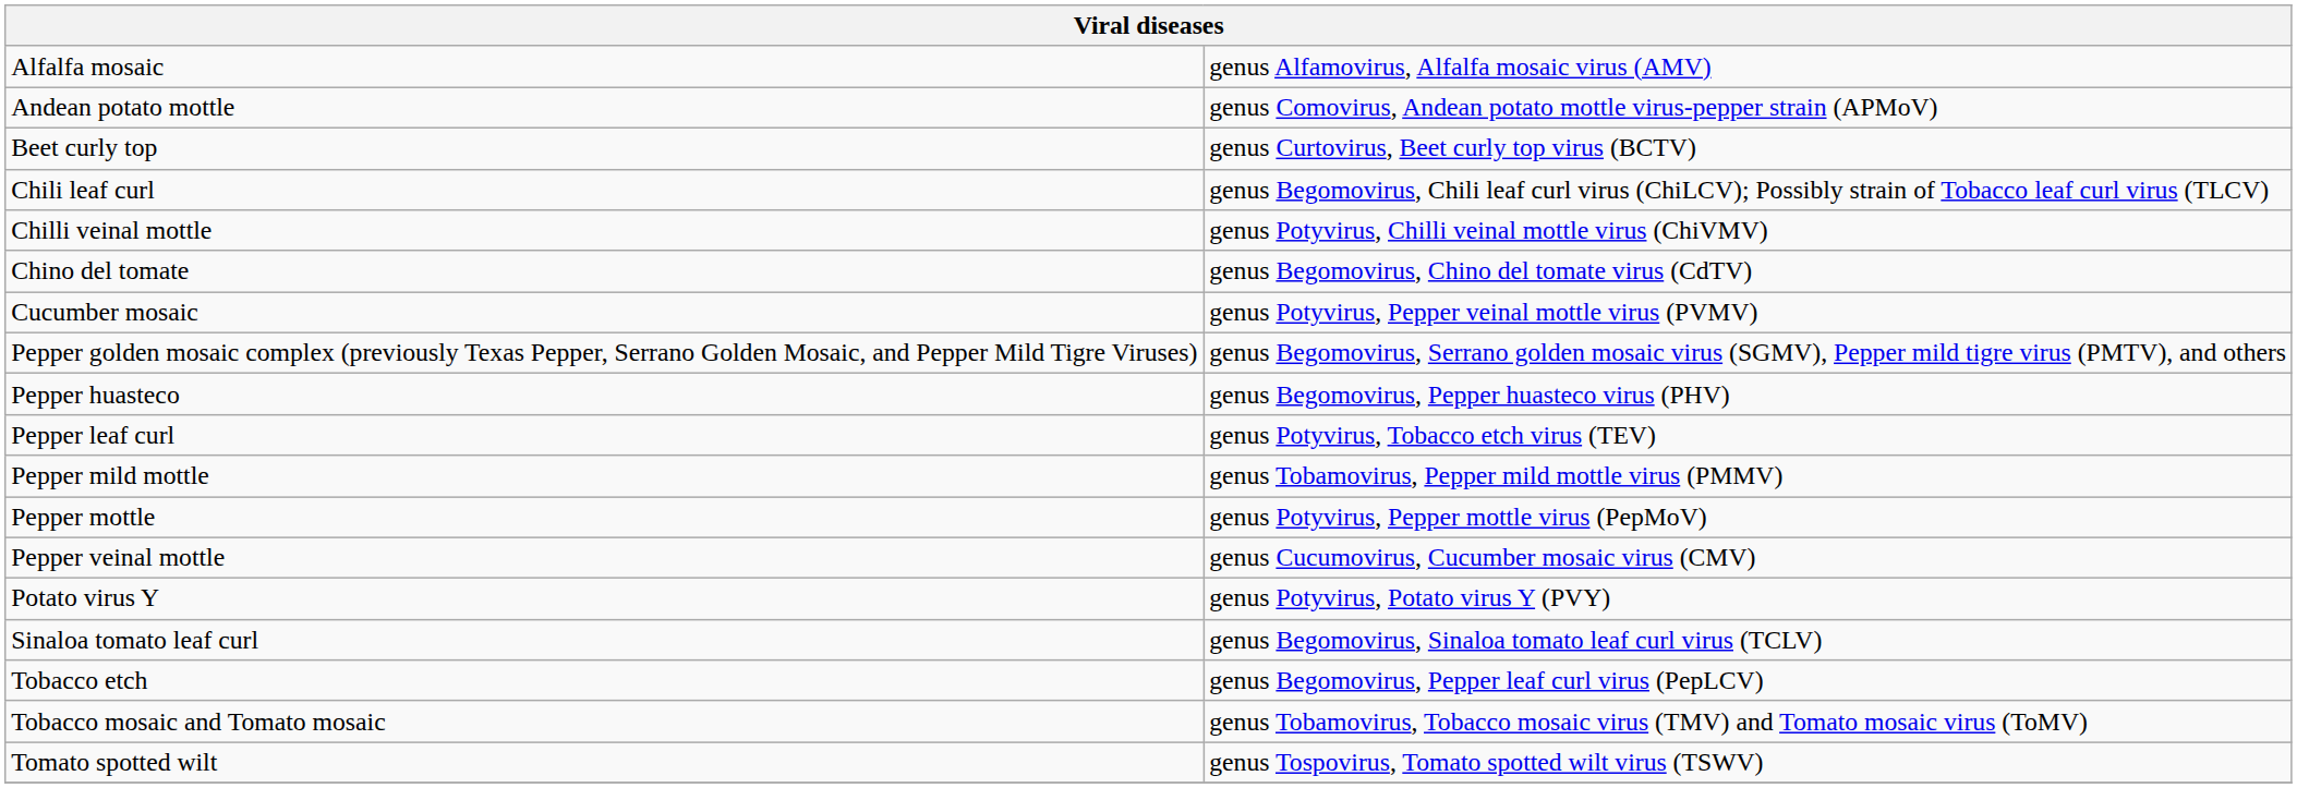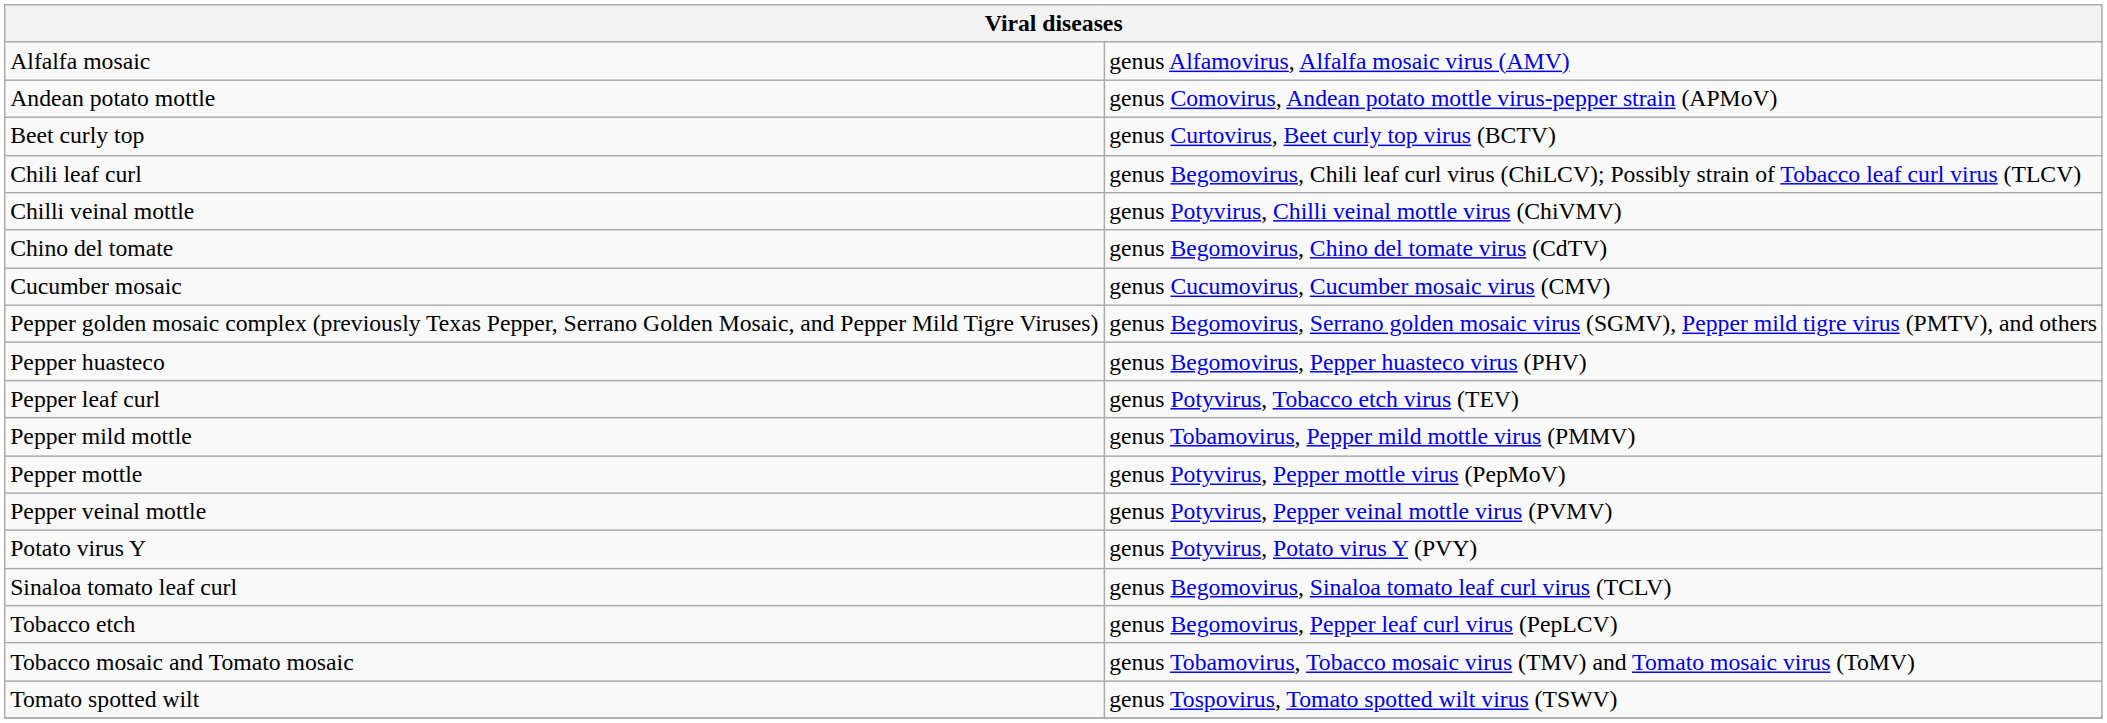Cucumber mosaic | column 2: genus Potyvirus, Pepper veinal mottle virus (PVMV) -> genus Cucumovirus, Cucumber mosaic virus (CMV)
Pepper veinal mottle | column 2: genus Cucumovirus, Cucumber mosaic virus (CMV) -> genus Potyvirus, Pepper veinal mottle virus (PVMV)
